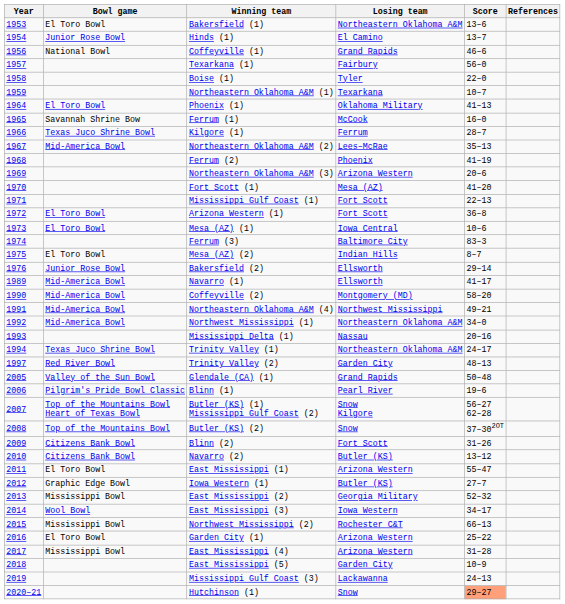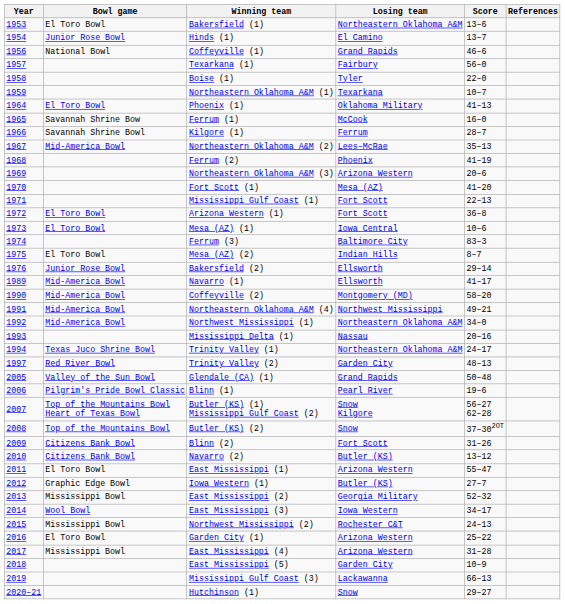Kilgore (1) | Bowl game: Texas Juco Shrine Bowl -> Savannah Shrine Bowl
Northwest Mississippi (2) | Score: 66–13 -> 24–13
Mississippi Gulf Coast (3) | Score: 24–13 -> 66–13
Hutchinson (1) | Score: lightsalmon background -> no background
